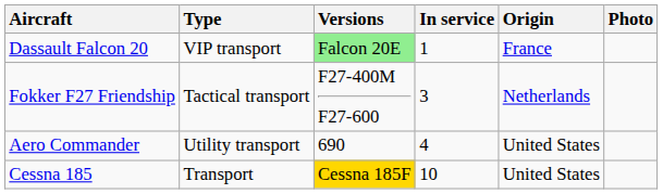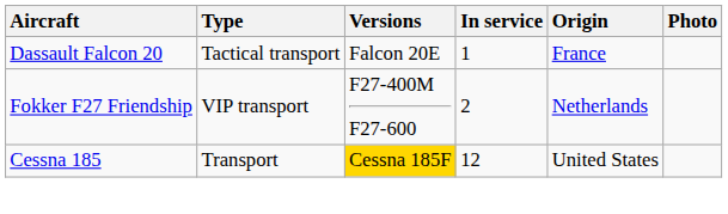Dassault Falcon 20 | Type: VIP transport -> Tactical transport
Dassault Falcon 20 | Versions: lightgreen background -> no background
Fokker F27 Friendship | Type: Tactical transport -> VIP transport
Fokker F27 Friendship | In service: 3 -> 2
- row: Aero Commander | Utility transport | 690 | 4 | United States
Cessna 185 | In service: 10 -> 12
